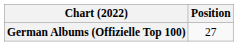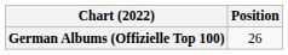German Albums (Offizielle Top 100) | Position: 27 -> 26
